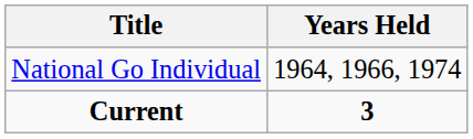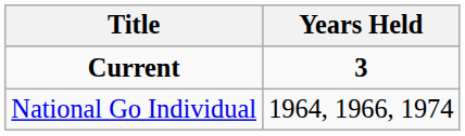rows swapped: Current <-> National Go Individual
